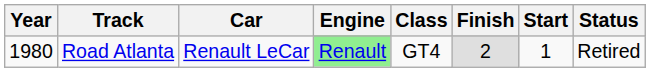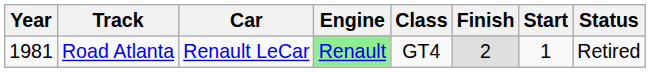Road Atlanta | Year: 1980 -> 1981
